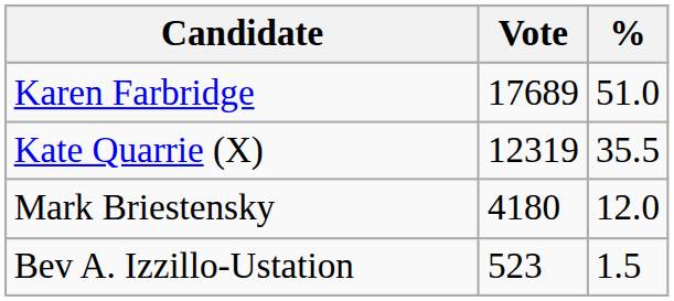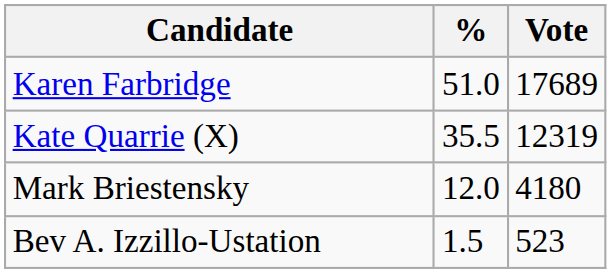columns swapped: Vote <-> %
